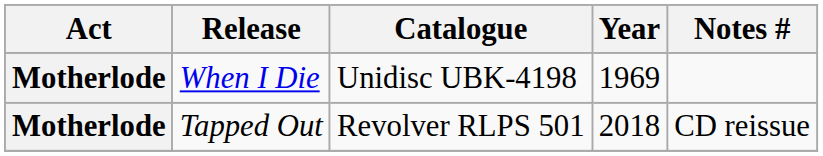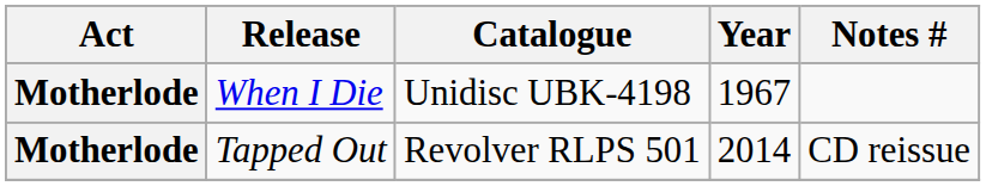When I Die | Year: 1969 -> 1967
Tapped Out | Year: 2018 -> 2014
